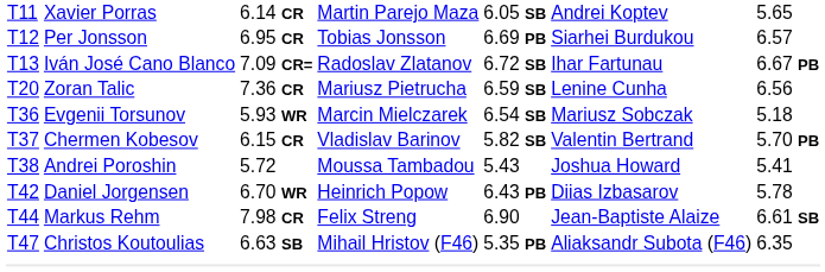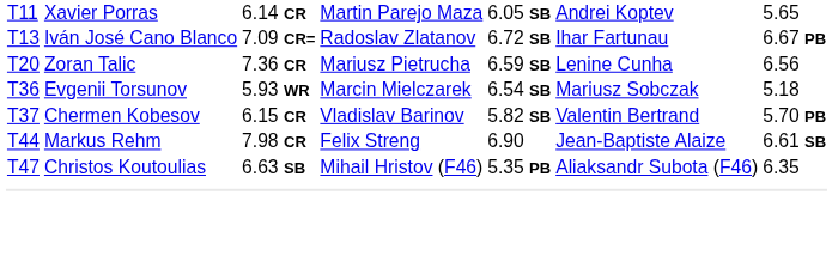- row: T12 | Per Jonsson | 6.95 CR | Tobias Jonsson | 6.69 PB | Siarhei Burdukou | 6.57
- row: T38 | Andrei Poroshin | 5.72 | Moussa Tambadou | 5.43 | Joshua Howard | 5.41
- row: T42 | Daniel Jorgensen | 6.70 WR | Heinrich Popow | 6.43 PB | Diias Izbasarov | 5.78
